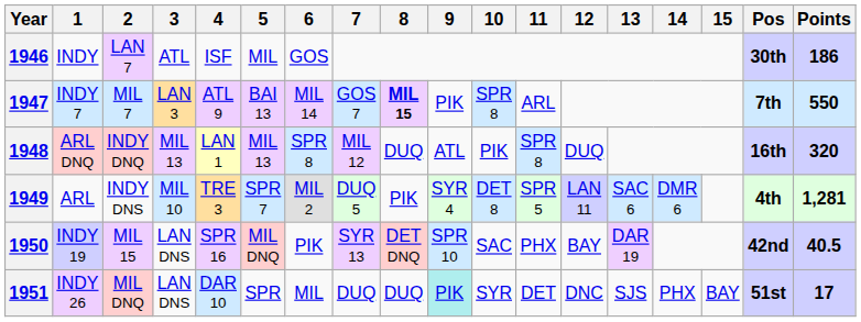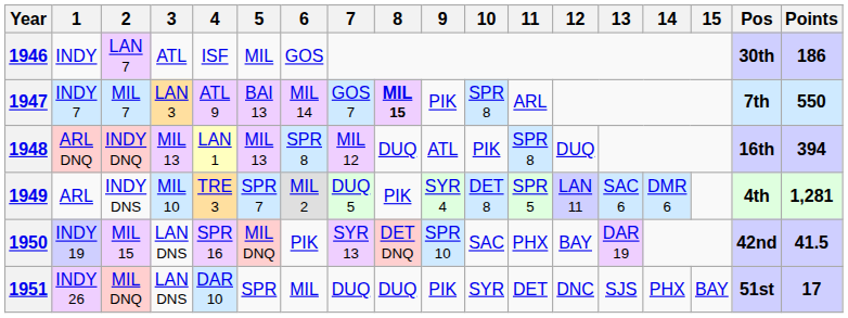1948 | Points: 320 -> 394
1950 | Points: 40.5 -> 41.5
1951 | 9: paleturquoise background -> no background
